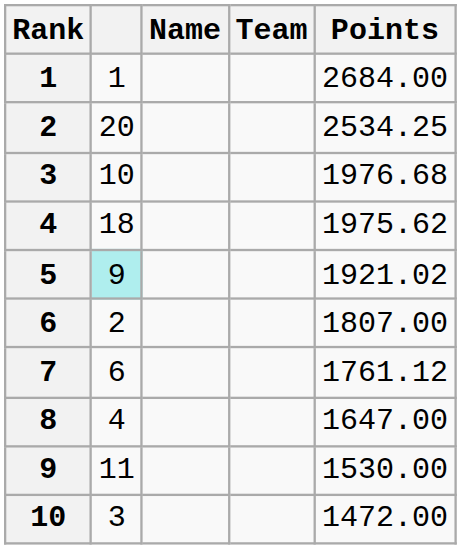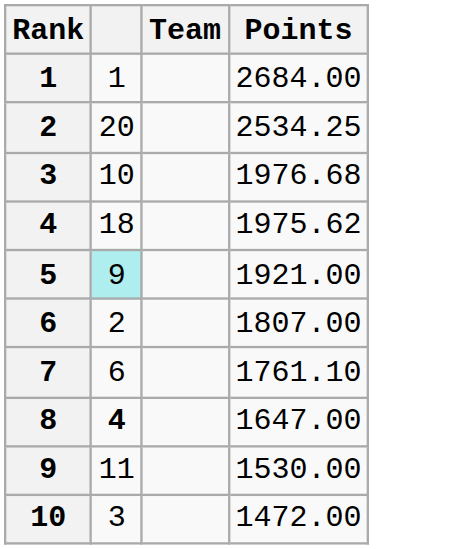- column: Name
5 | Points: 1921.02 -> 1921.00
7 | Points: 1761.12 -> 1761.10
8 | column 2: normal -> bold
